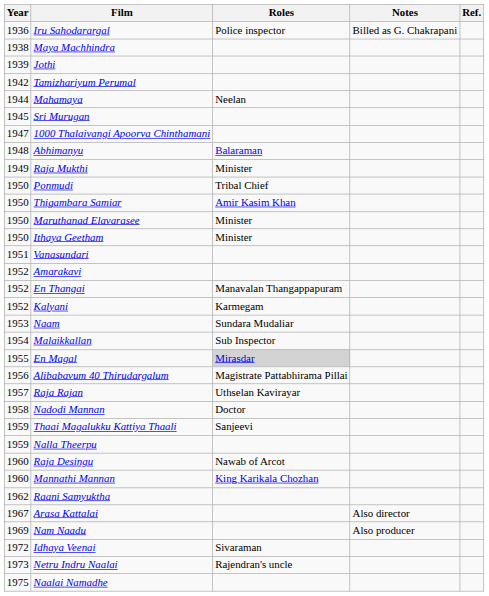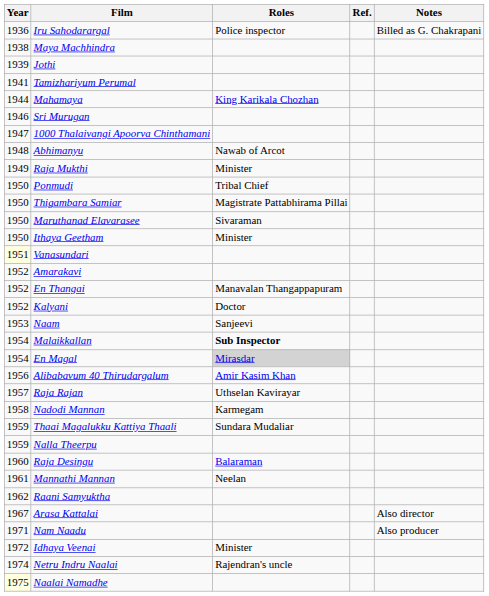columns swapped: Notes <-> Ref.
Tamizhariyum Perumal | Year: 1942 -> 1941
Mahamaya | Roles: Neelan -> King Karikala Chozhan
Sri Murugan | Year: 1945 -> 1946
Abhimanyu | Roles: Balaraman -> Nawab of Arcot
Thigambara Samiar | Roles: Amir Kasim Khan -> Magistrate Pattabhirama Pillai
Maruthanad Elavarasee | Roles: Minister -> Sivaraman
Vanasundari | Year: no background -> lightyellow background
Kalyani | Roles: Karmegam -> Doctor
Naam | Roles: Sundara Mudaliar -> Sanjeevi
Malaikkallan | Roles: normal -> bold
En Magal | Year: 1955 -> 1954
Alibabavum 40 Thirudargalum | Roles: Magistrate Pattabhirama Pillai -> Amir Kasim Khan
Nadodi Mannan | Roles: Doctor -> Karmegam
Thaai Magalukku Kattiya Thaali | Roles: Sanjeevi -> Sundara Mudaliar
Raja Desingu | Roles: Nawab of Arcot -> Balaraman
Mannathi Mannan | Year: 1960 -> 1961
Mannathi Mannan | Roles: King Karikala Chozhan -> Neelan
Nam Naadu | Year: 1969 -> 1971
Idhaya Veenai | Roles: Sivaraman -> Minister
Netru Indru Naalai | Year: 1973 -> 1974
Naalai Namadhe | Year: no background -> lightyellow background
